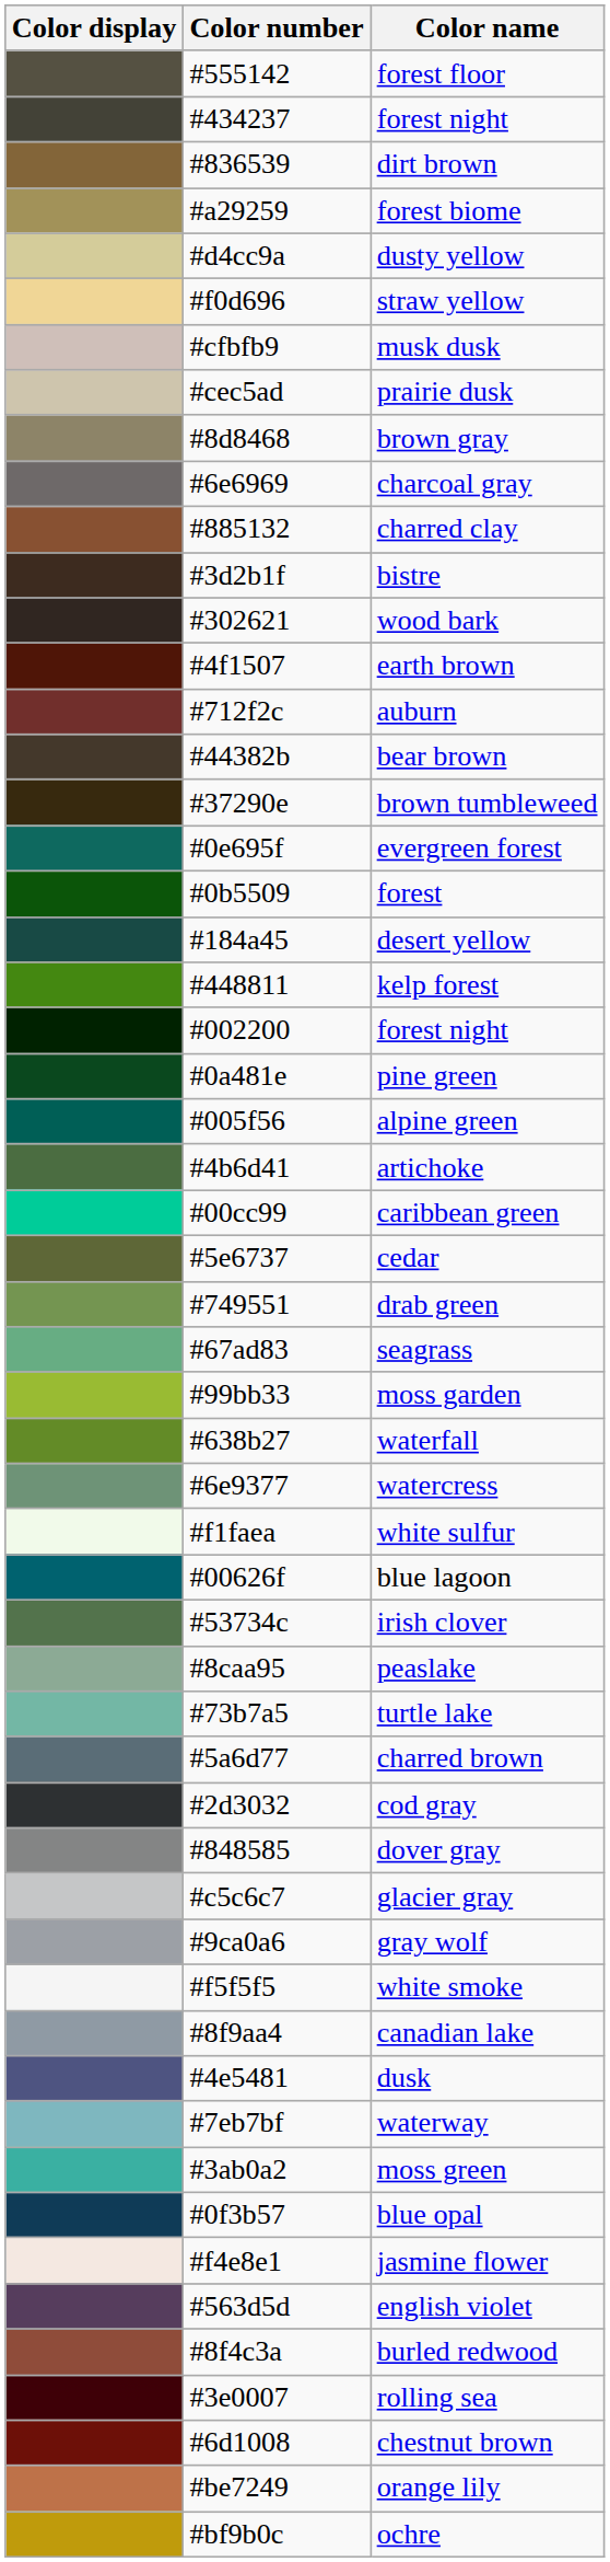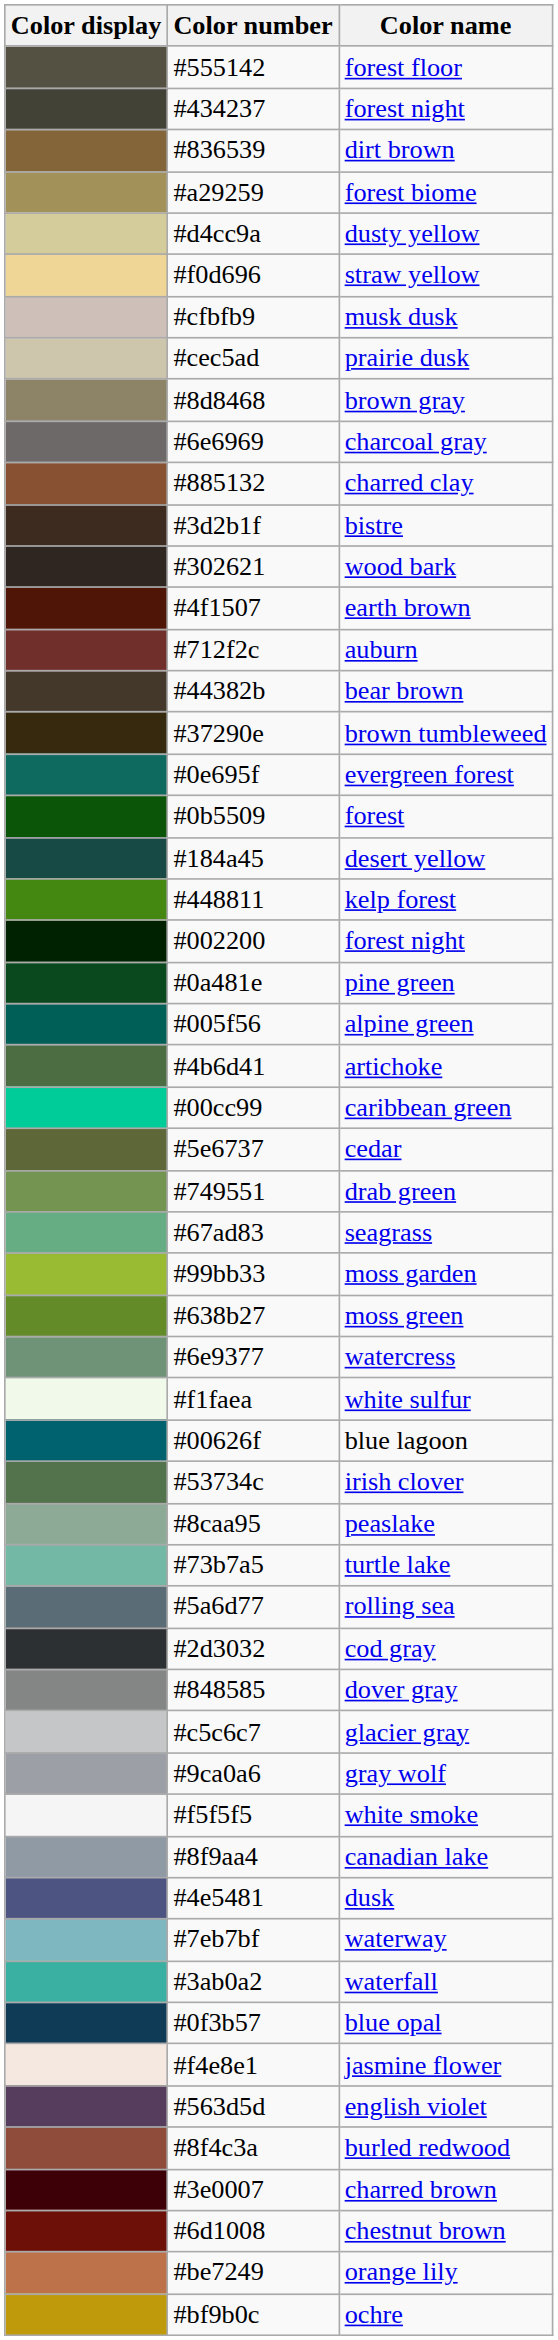#638b27 | Color name: waterfall -> moss green
#5a6d77 | Color name: charred brown -> rolling sea
#3ab0a2 | Color name: moss green -> waterfall
#3e0007 | Color name: rolling sea -> charred brown
